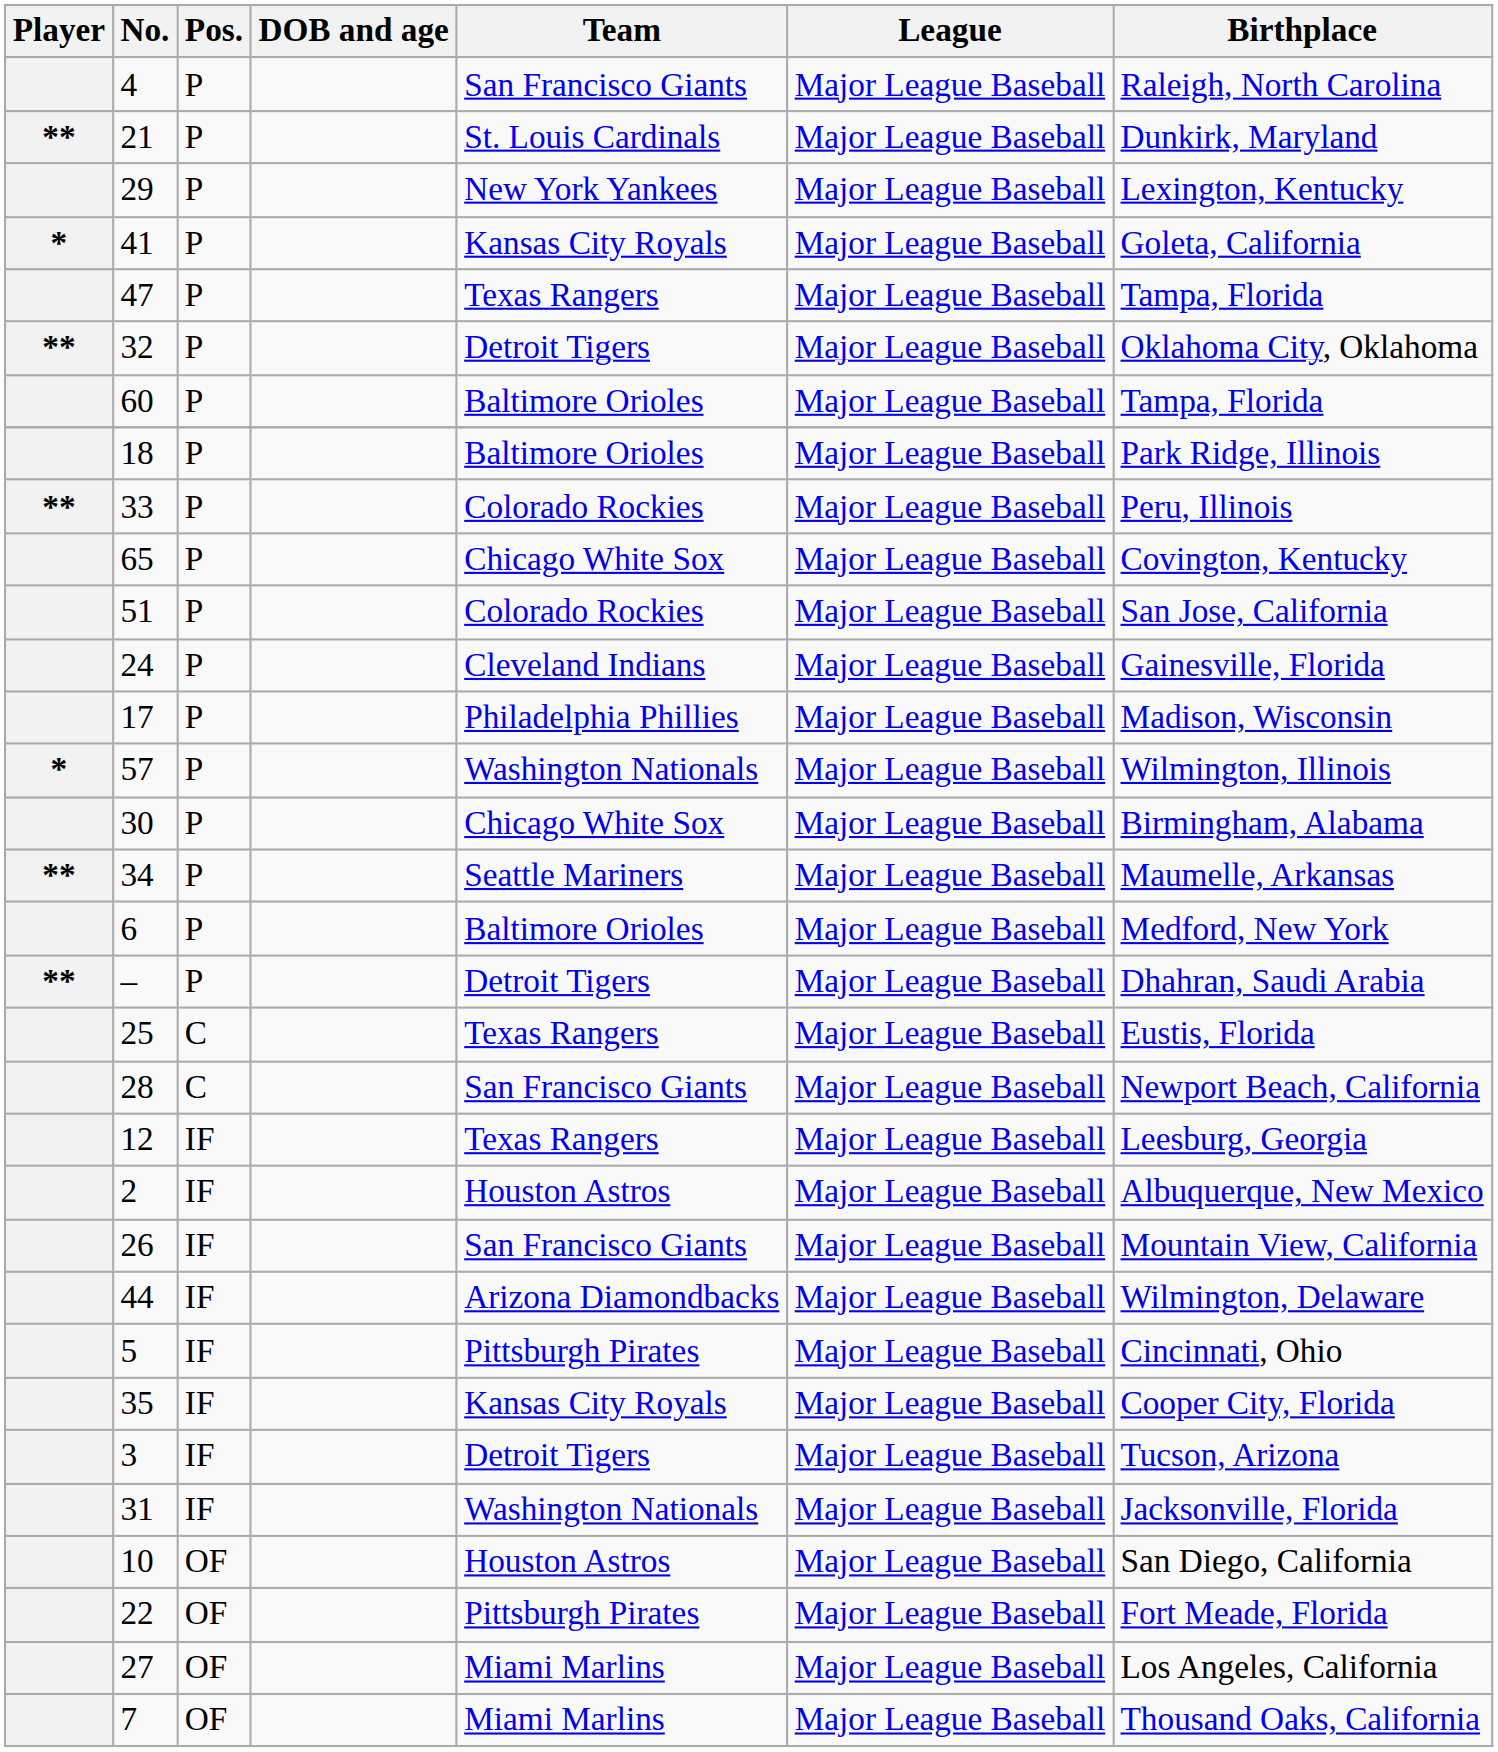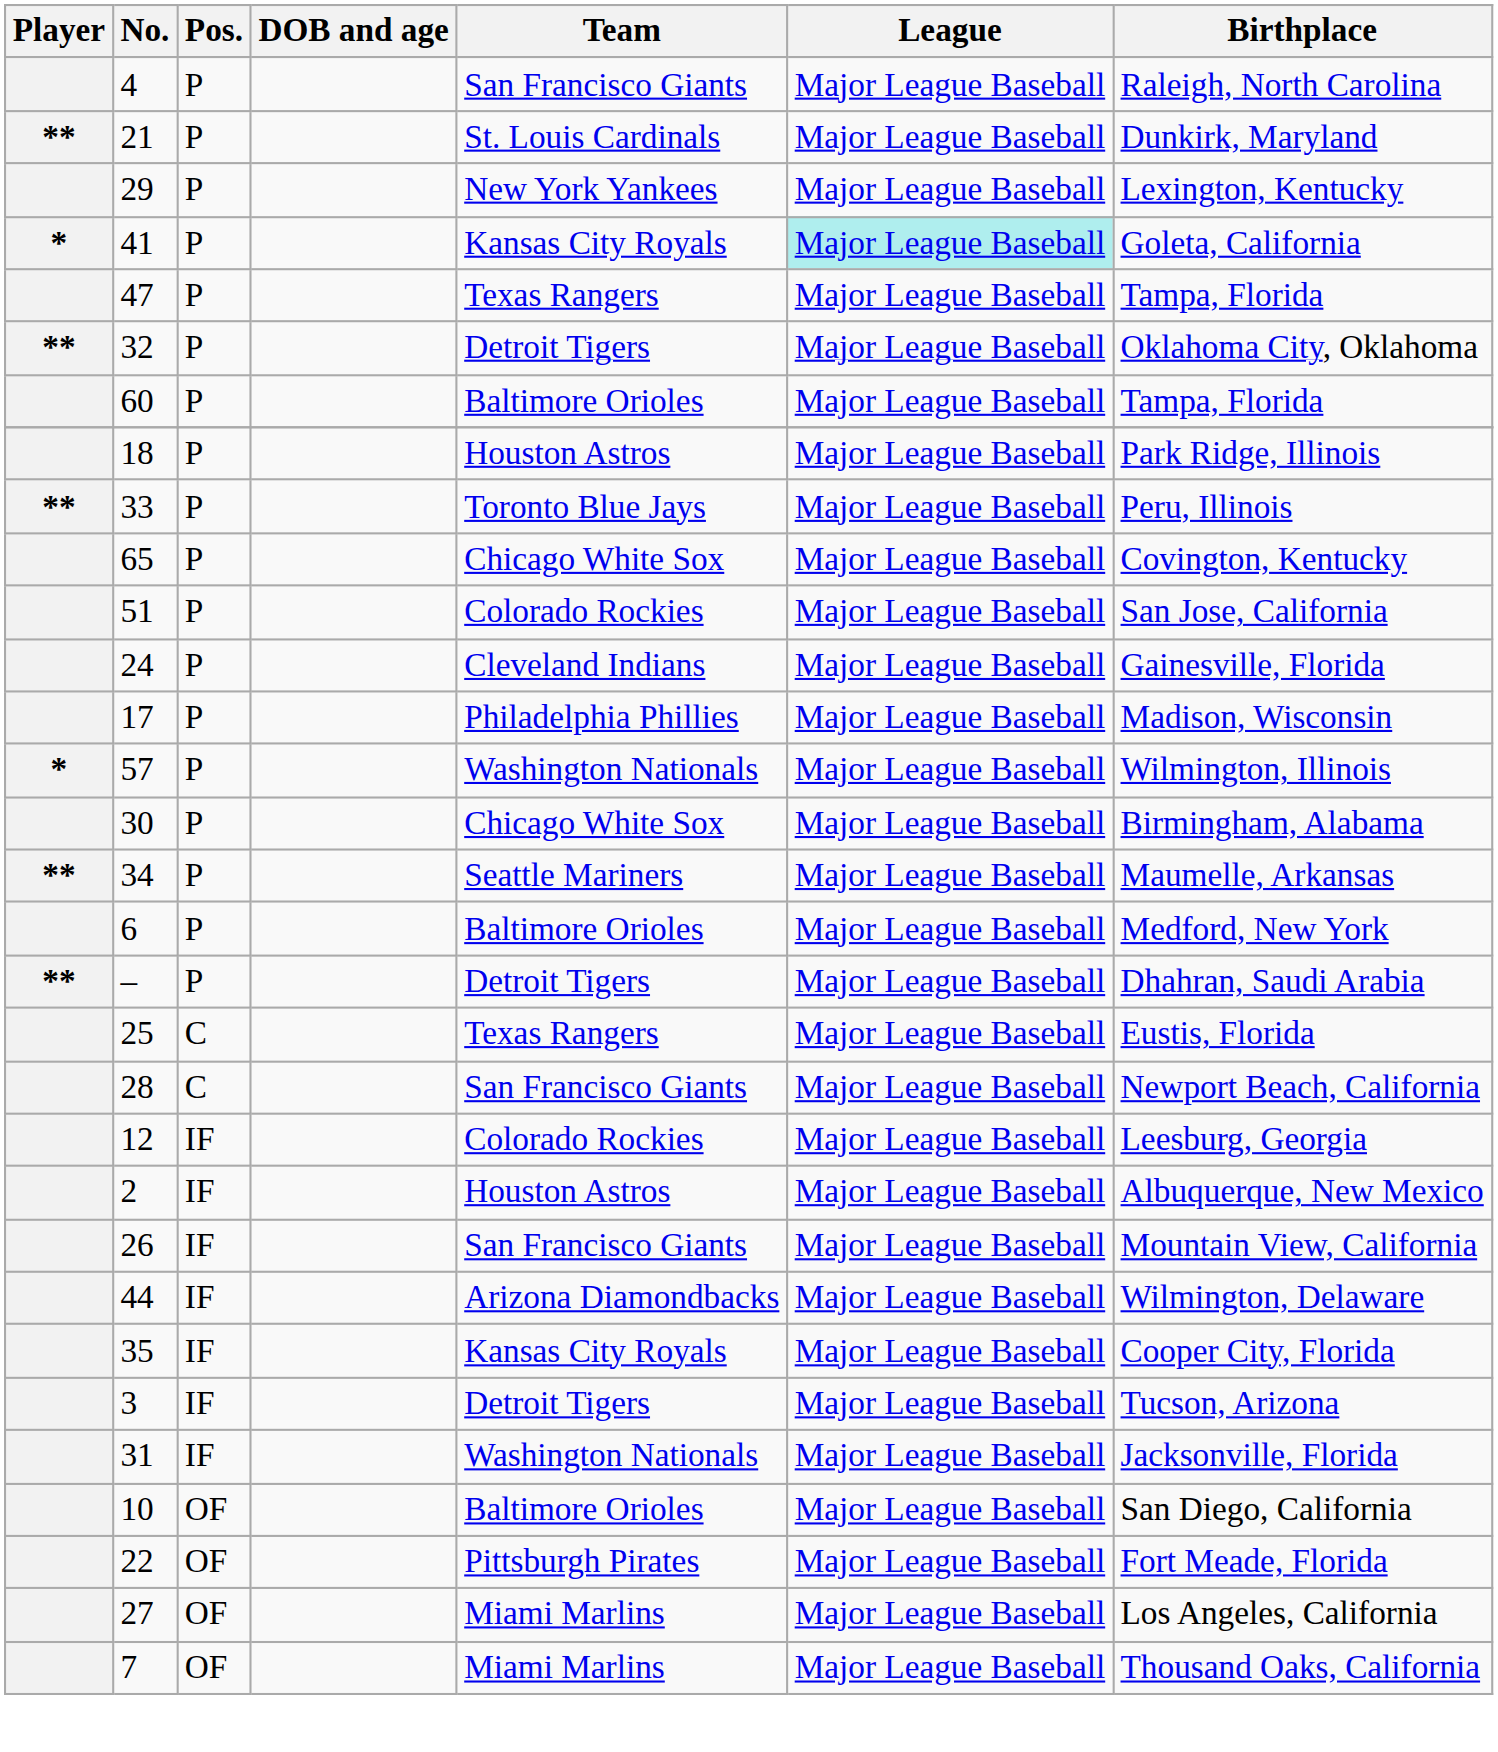41 | League: no background -> paleturquoise background
18 | Team: Baltimore Orioles -> Houston Astros
33 | Team: Colorado Rockies -> Toronto Blue Jays
12 | Team: Texas Rangers -> Colorado Rockies
- row: 5 | IF | Pittsburgh Pirates | Major League Baseball | Cincinnati, Ohio
10 | Team: Houston Astros -> Baltimore Orioles
